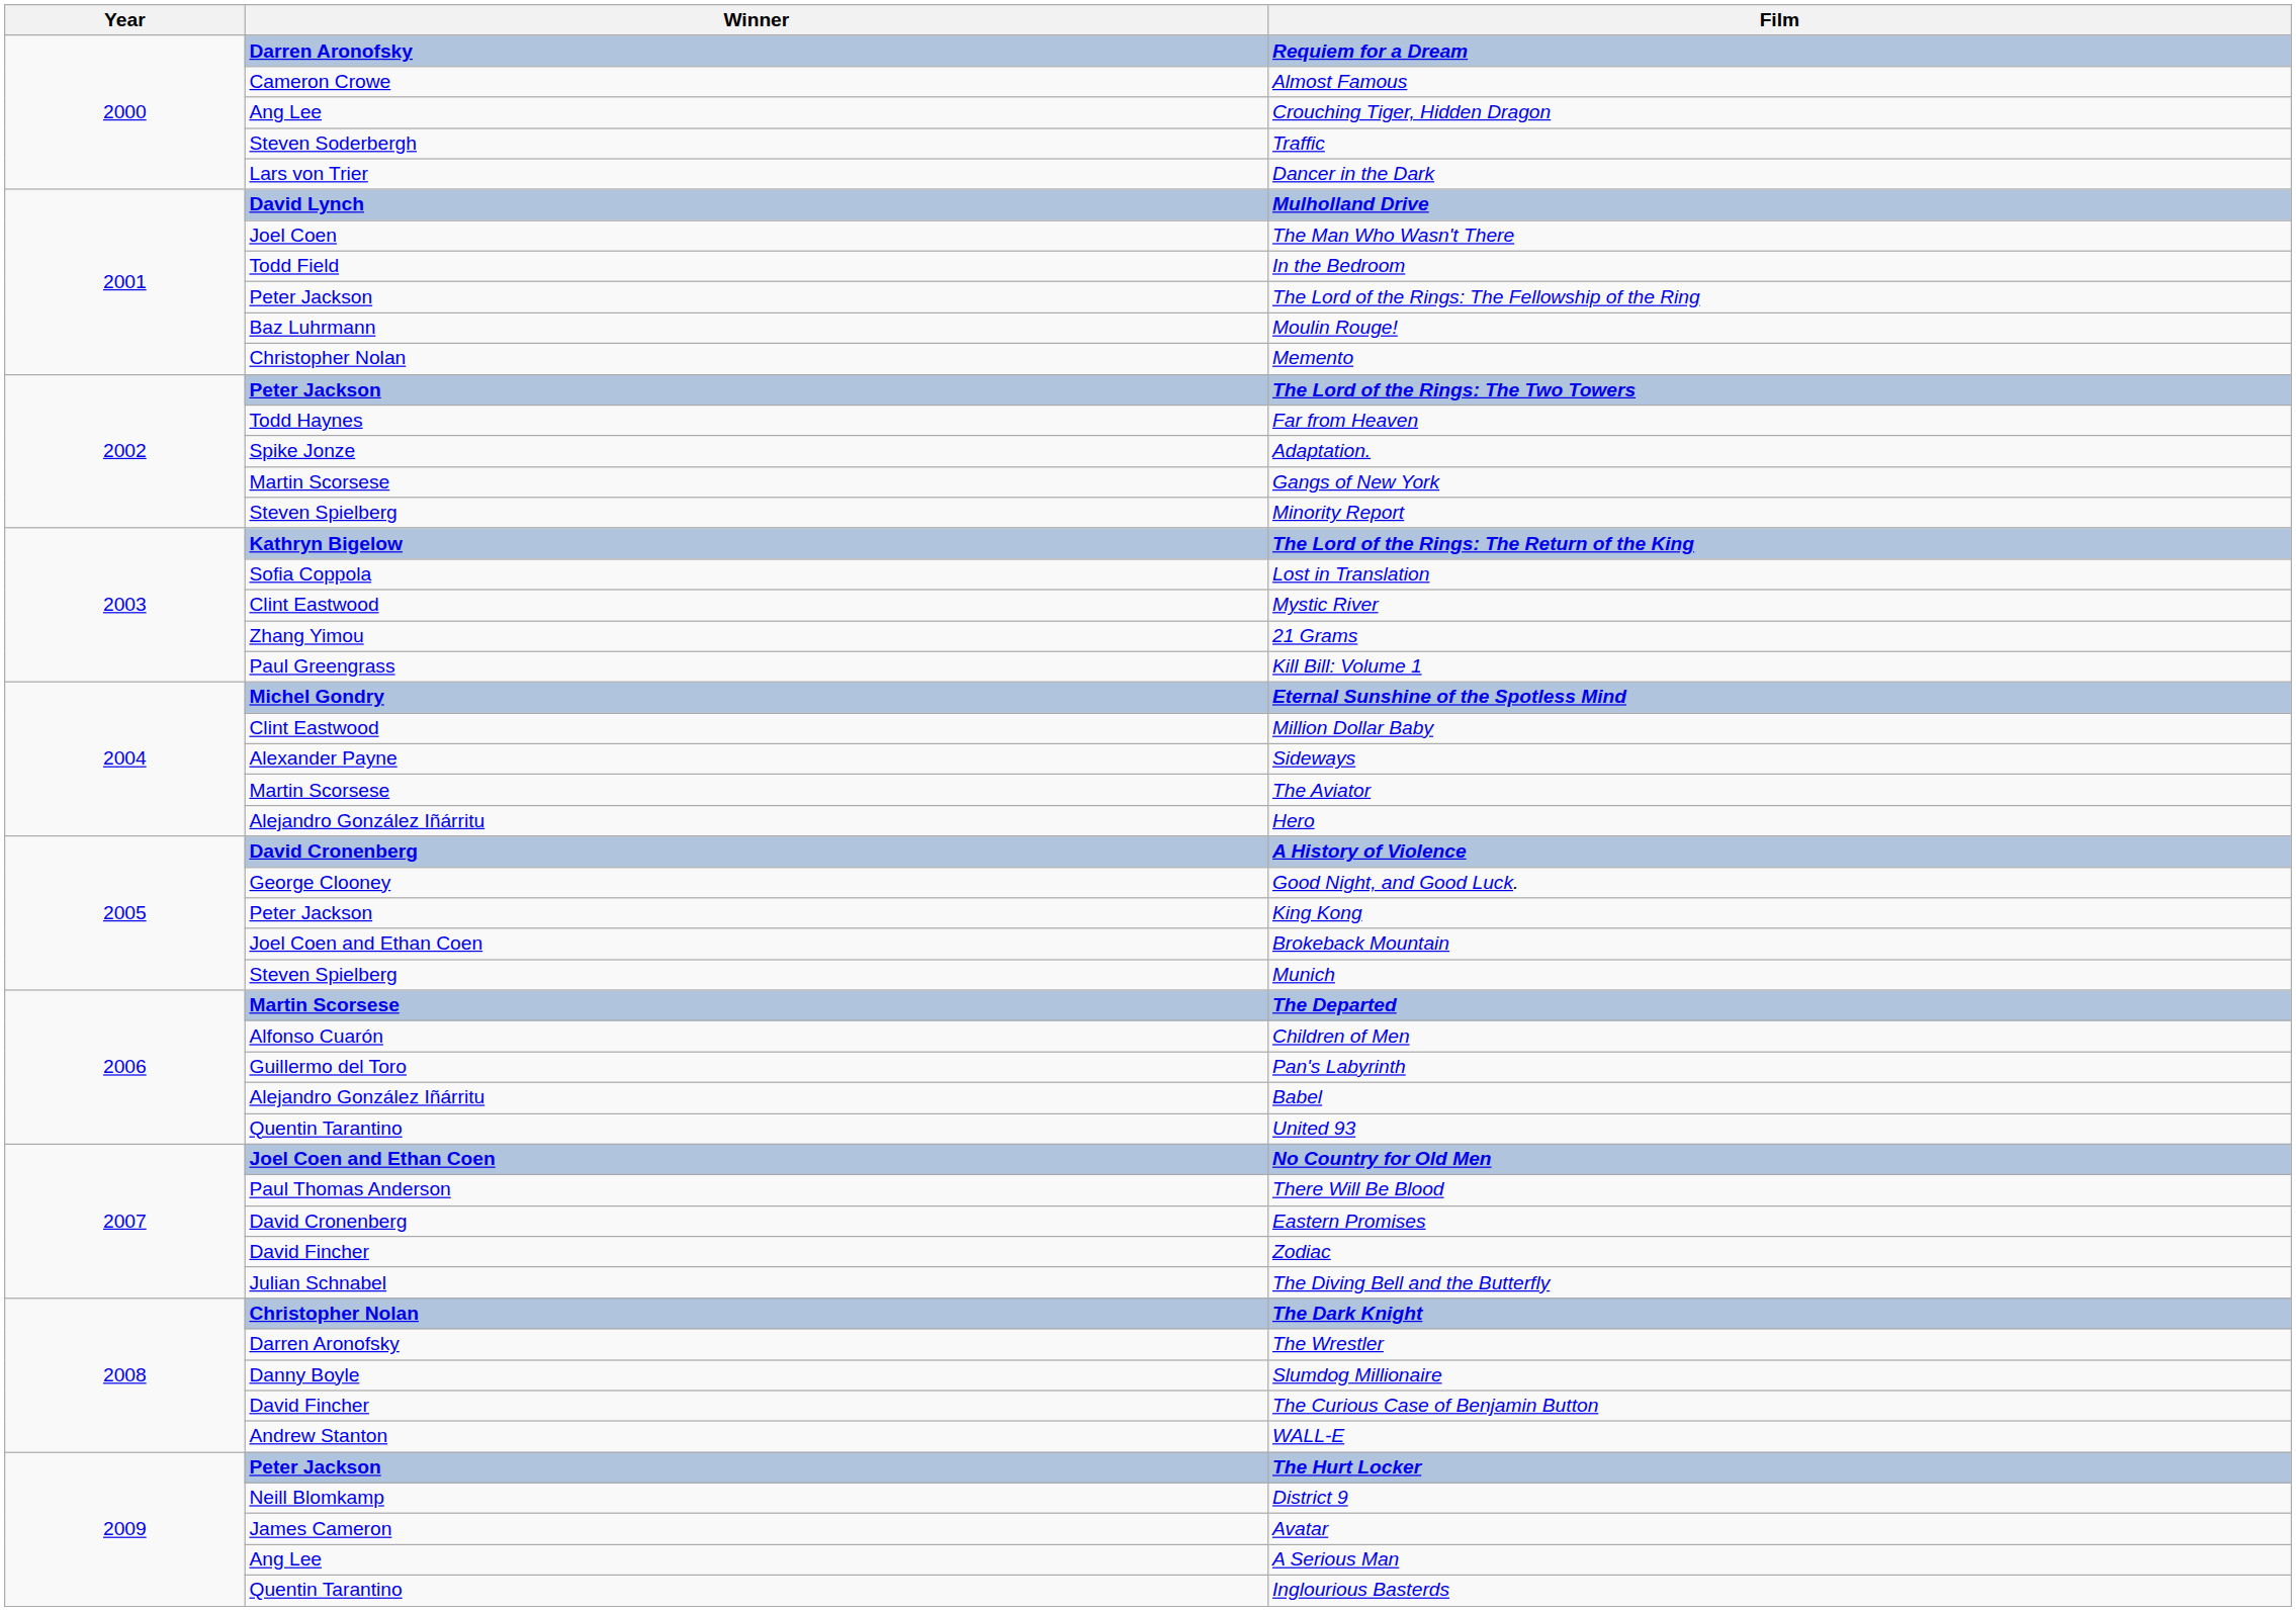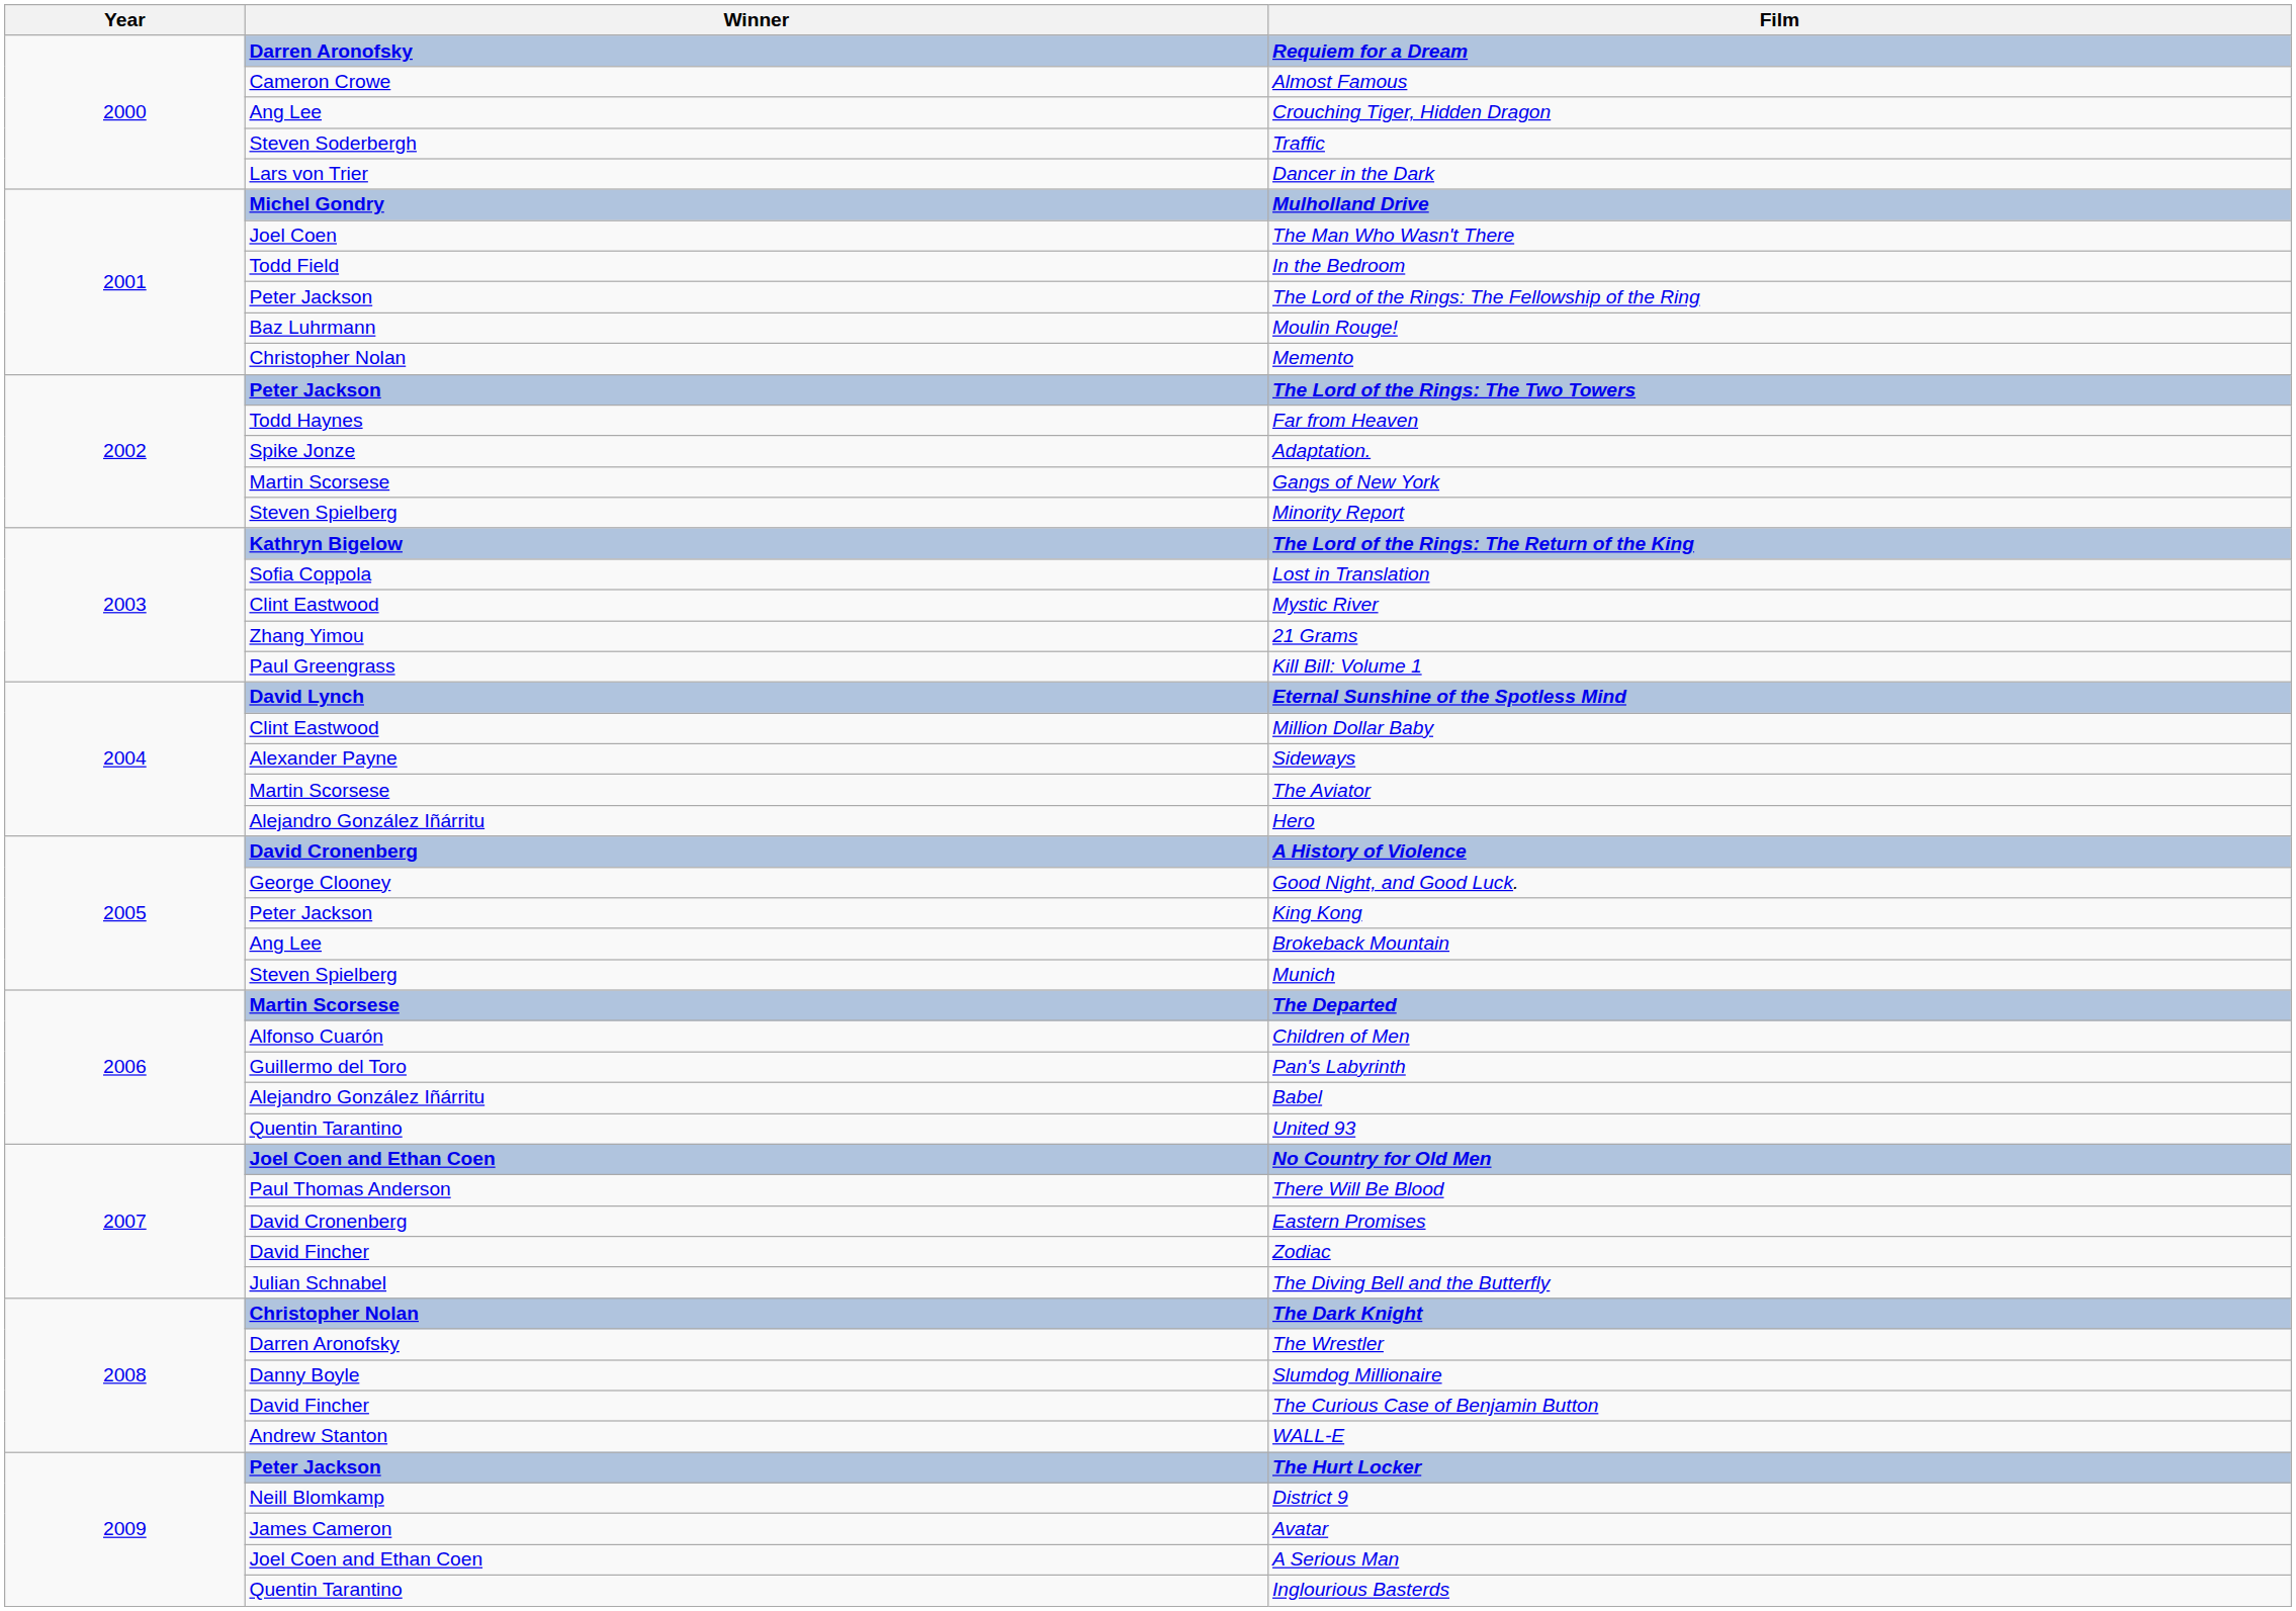Mulholland Drive | Winner: David Lynch -> Michel Gondry
Eternal Sunshine of the Spotless Mind | Winner: Michel Gondry -> David Lynch
Brokeback Mountain | Winner: Joel Coen and Ethan Coen -> Ang Lee
A Serious Man | Winner: Ang Lee -> Joel Coen and Ethan Coen
